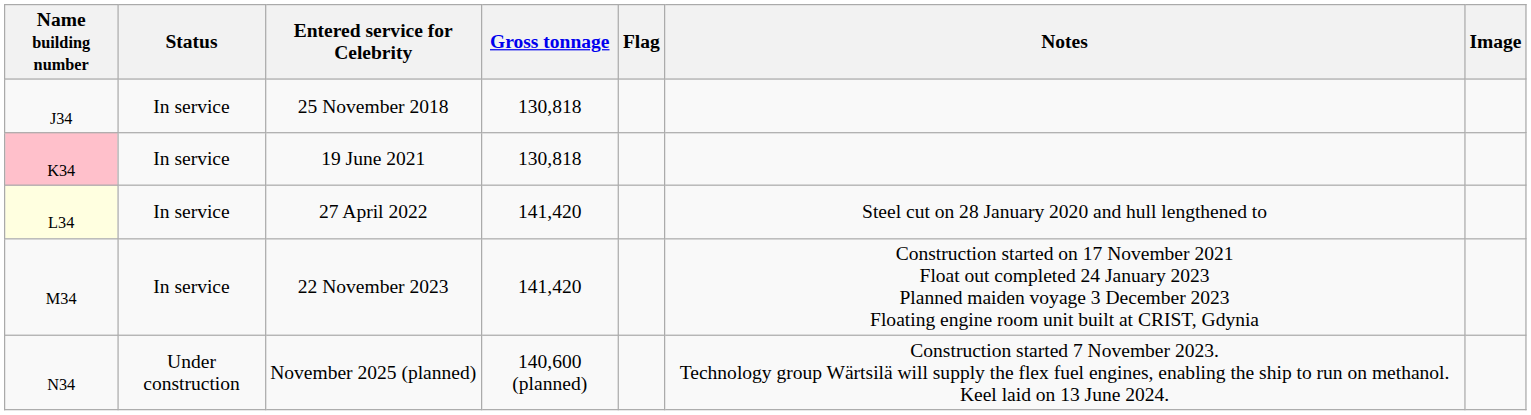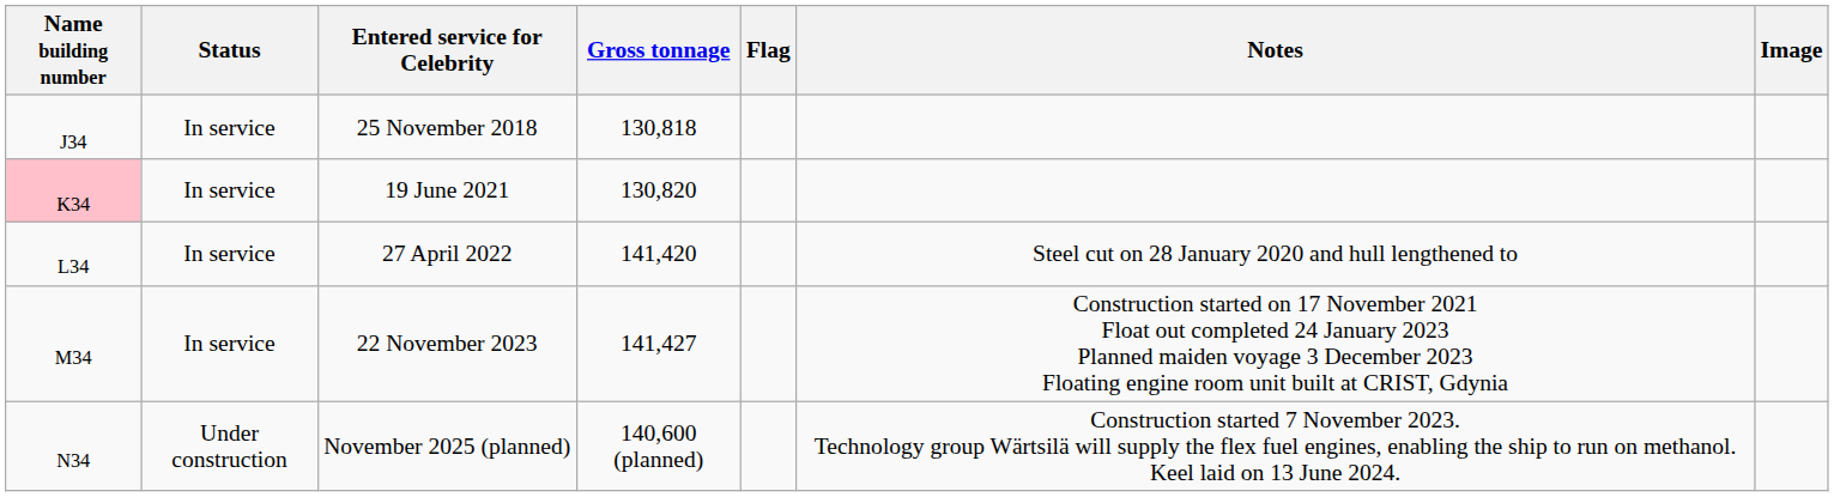19 June 2021 | Gross tonnage: 130,818 -> 130,820
27 April 2022 | Name building number: lightyellow background -> no background
22 November 2023 | Gross tonnage: 141,420 -> 141,427
